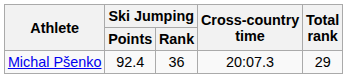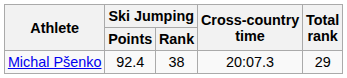Michal Pšenko | Ski Jumping / Rank: 36 -> 38
